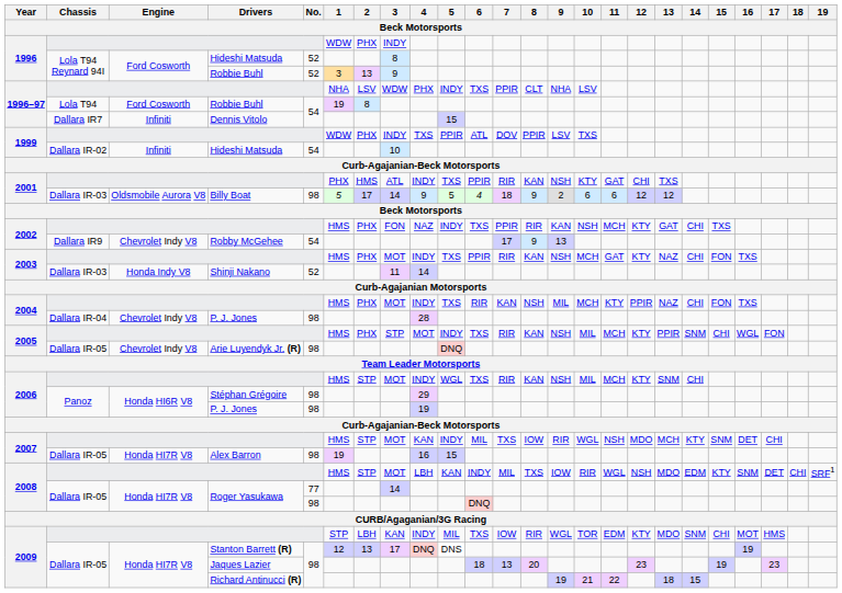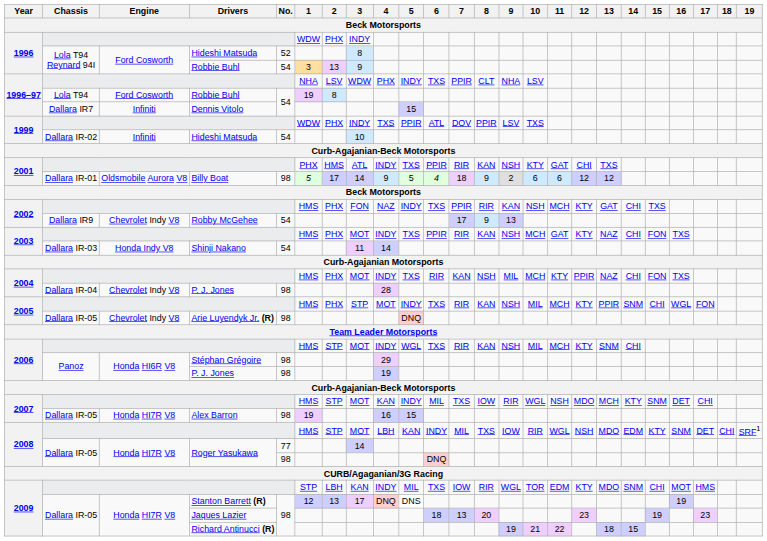1996 / Robbie Buhl | No.: 52 -> 54
Billy Boat | Chassis: Dallara IR-03 -> Dallara IR-01
Shinji Nakano | No.: 52 -> 54
